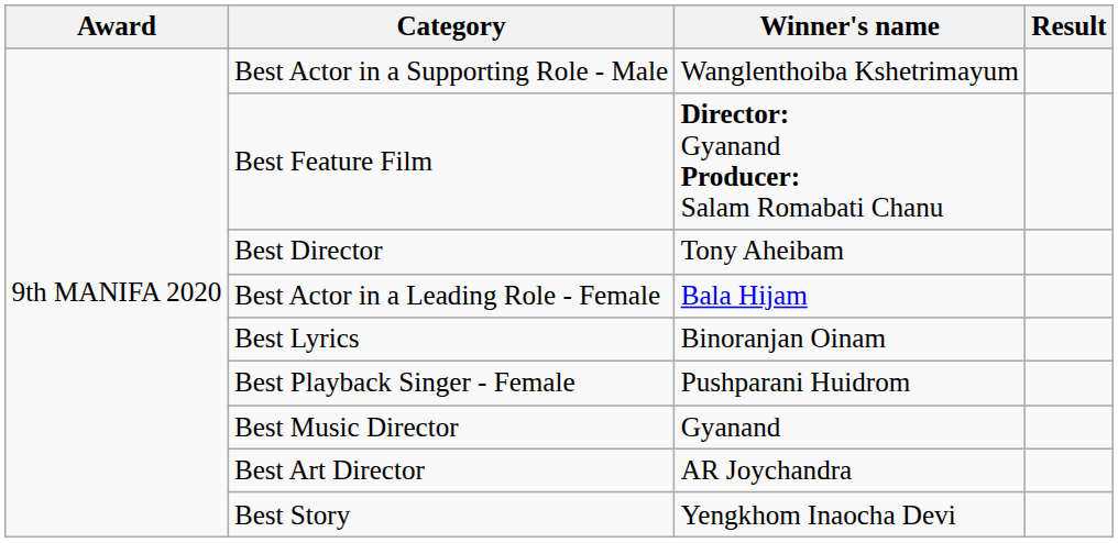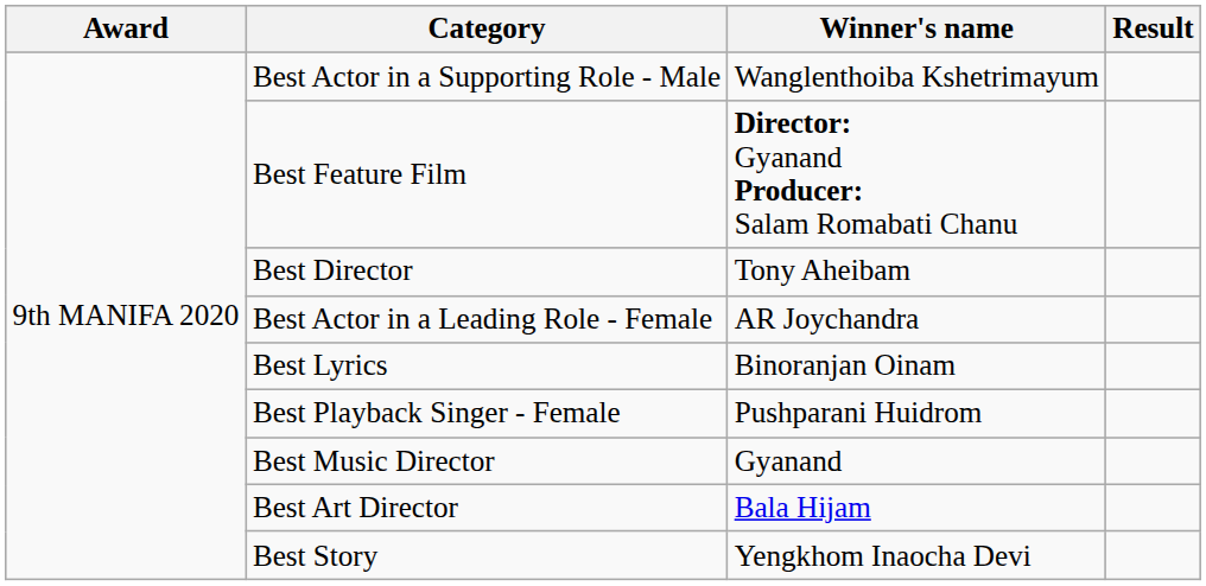Best Actor in a Leading Role - Female | Winner's name: Bala Hijam -> AR Joychandra
Best Art Director | Winner's name: AR Joychandra -> Bala Hijam
